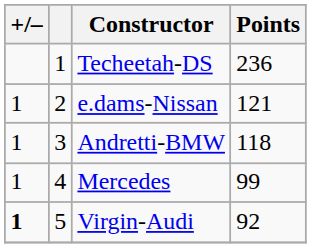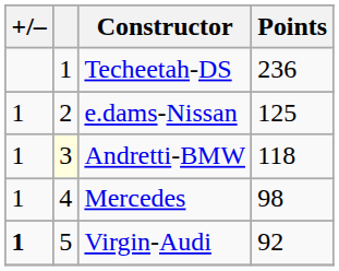e.dams-Nissan | Points: 121 -> 125
Andretti-BMW | column 2: no background -> lightyellow background
Mercedes | Points: 99 -> 98
